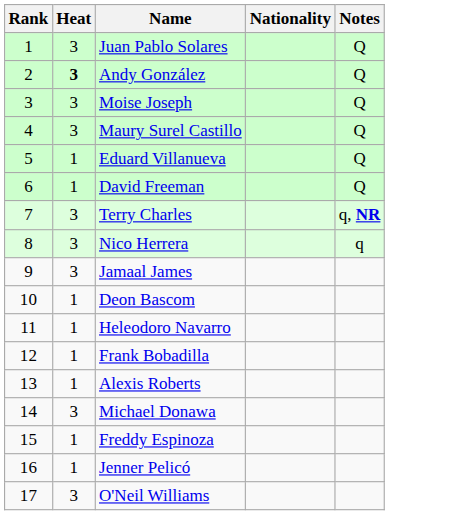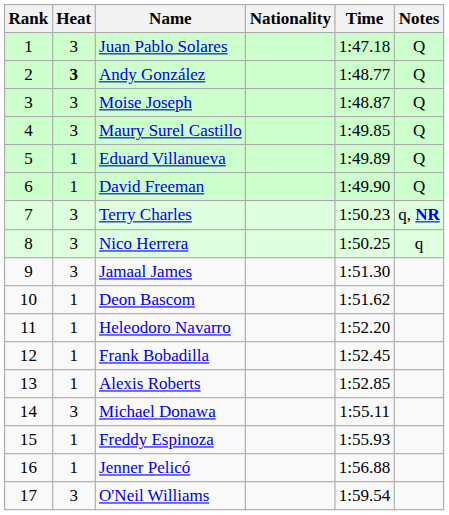+ column: Time | 1:47.18 | 1:48.77 | 1:48.87 | 1:49.85 | 1:49.89 | 1:49.90 | 1:50.23 | 1:50.25 | 1:51.30 | 1:51.62 | 1:52.20 | 1:52.45 | 1:52.85 | 1:55.11 | 1:55.93 | 1:56.88 | 1:59.54
